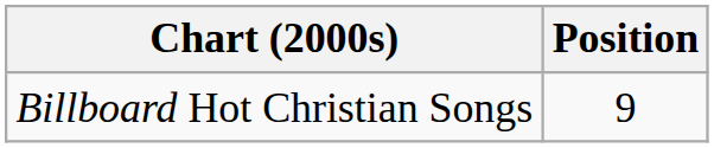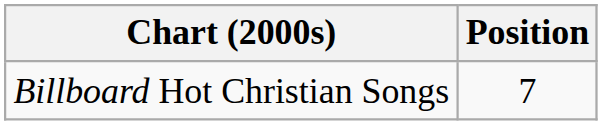Billboard Hot Christian Songs | Position: 9 -> 7
